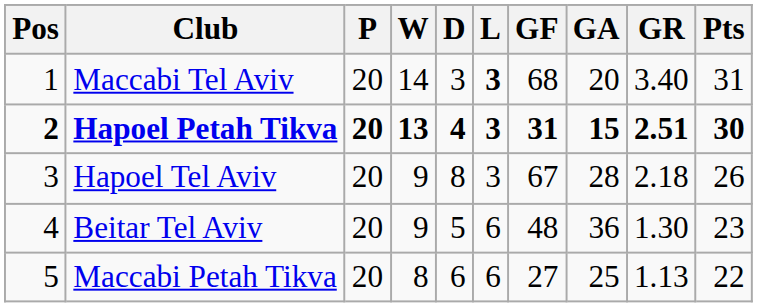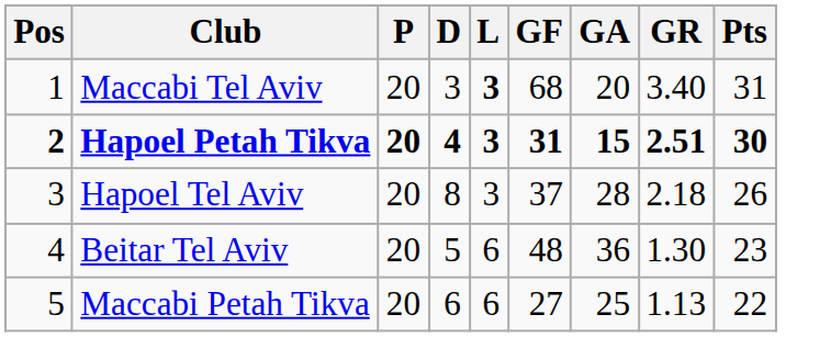- column: W | 14 | 13 | 9 | 9 | 8
Hapoel Tel Aviv | GF: 67 -> 37
